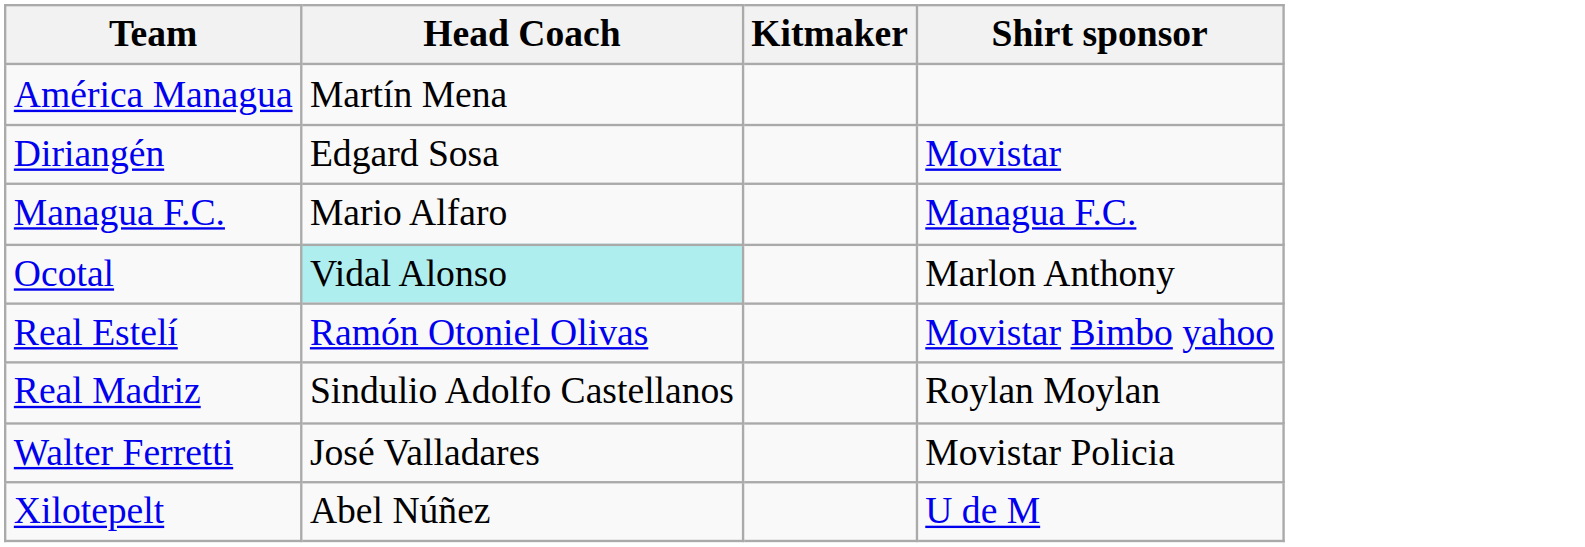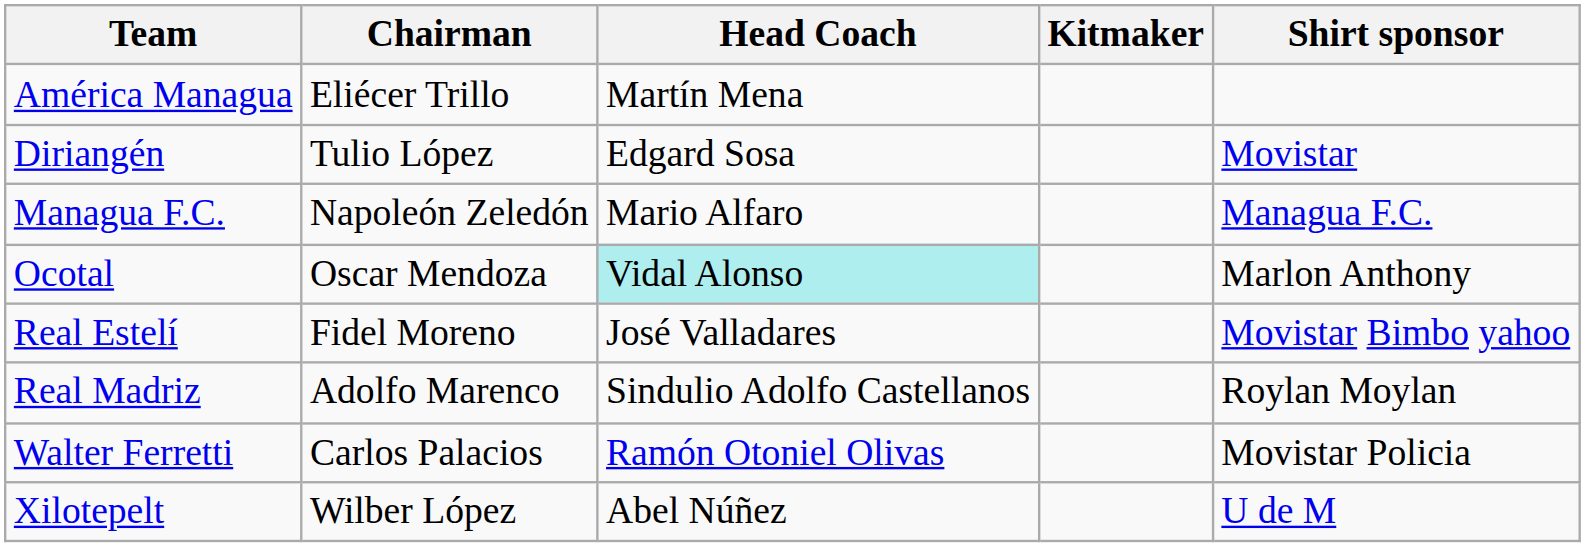+ column: Chairman | Eliécer Trillo | Tulio López | Napoleón Zeledón | Oscar Mendoza | Fidel Moreno | Adolfo Marenco | Carlos Palacios | Wilber López
Real Estelí | Head Coach: Ramón Otoniel Olivas -> José Valladares
Walter Ferretti | Head Coach: José Valladares -> Ramón Otoniel Olivas
